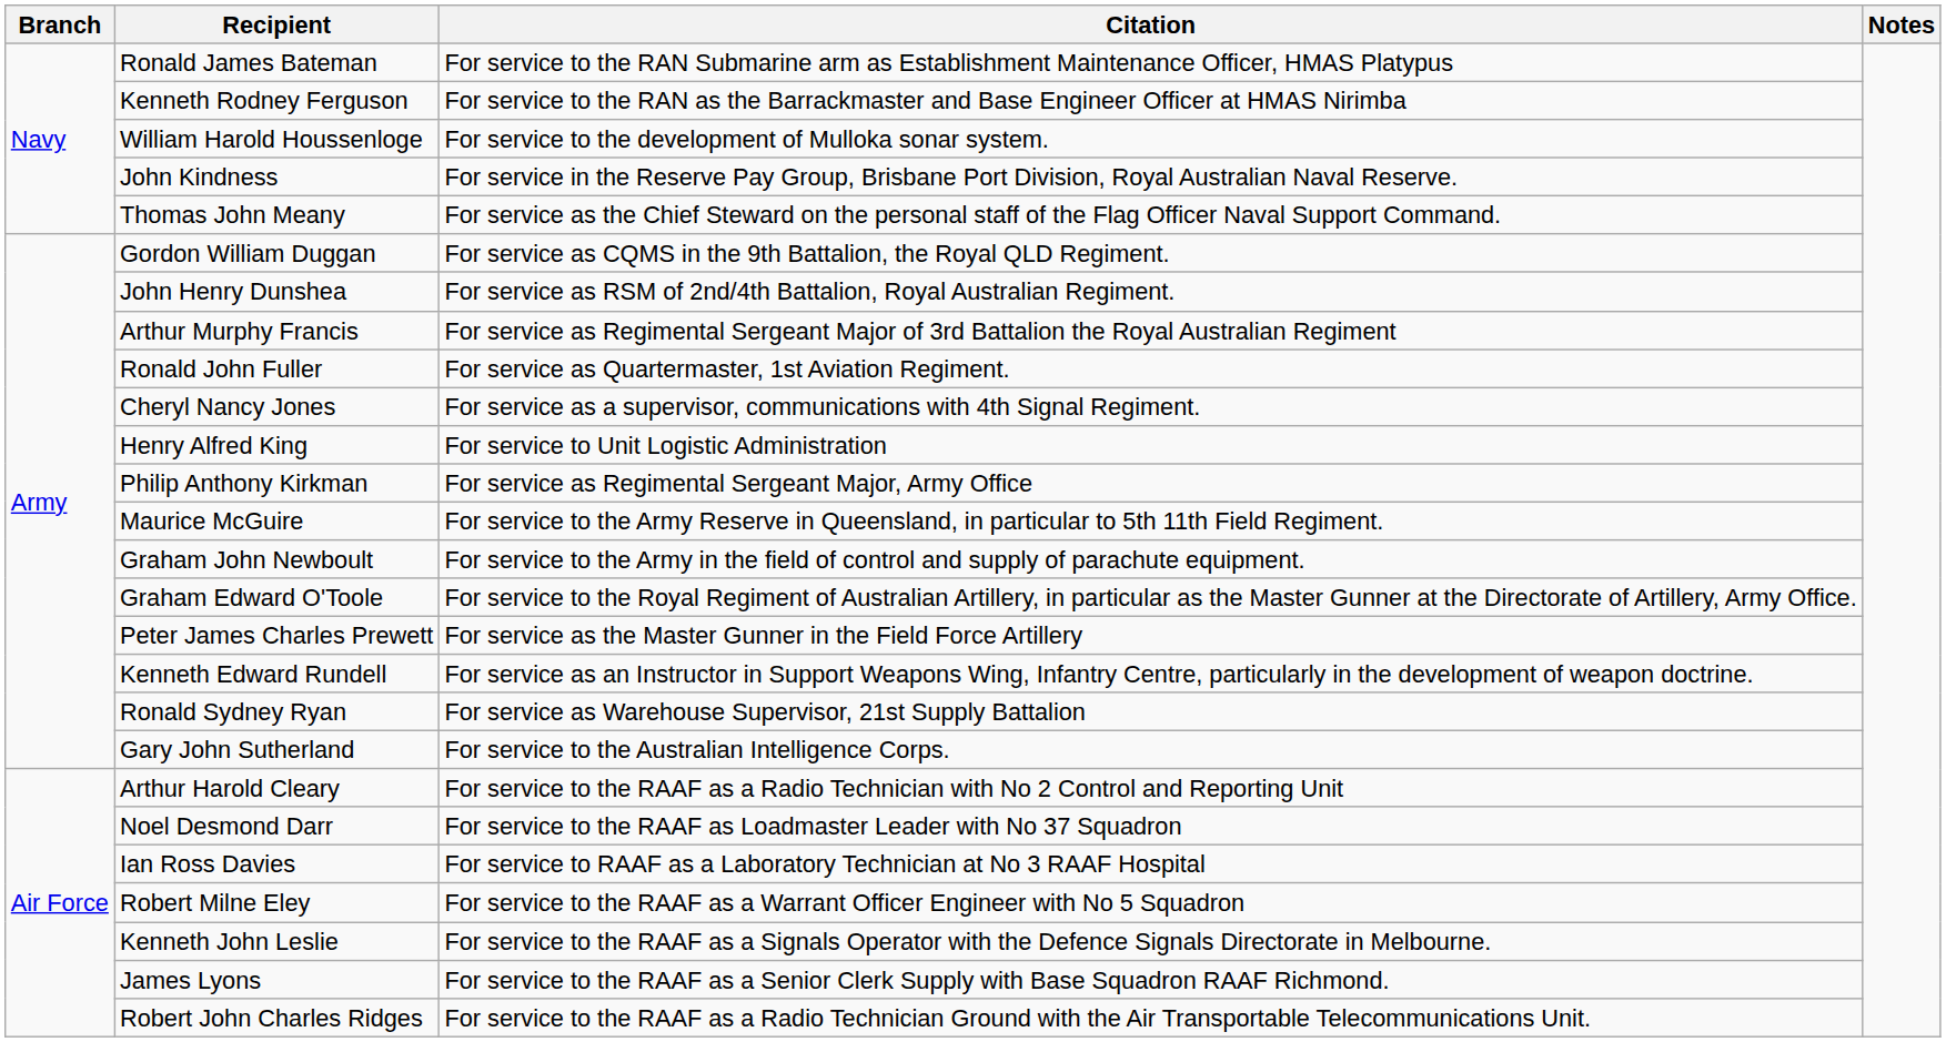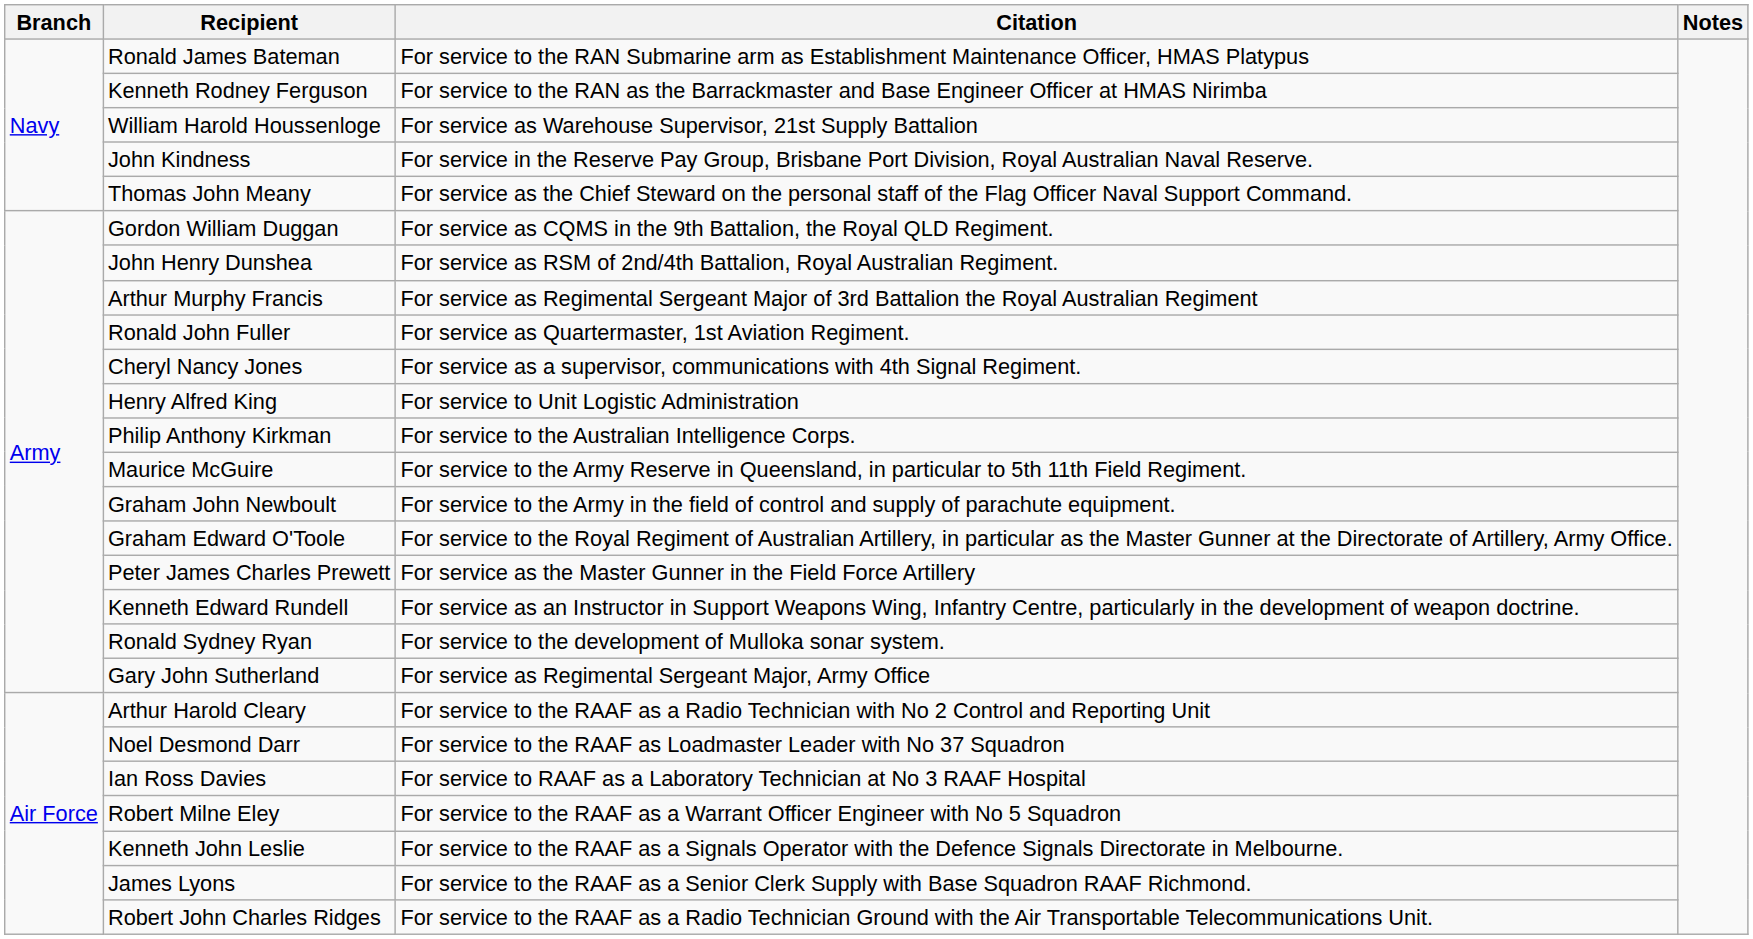William Harold Houssenloge | Citation: For service to the development of Mulloka sonar system. -> For service as Warehouse Supervisor, 21st Supply Battalion
Philip Anthony Kirkman | Citation: For service as Regimental Sergeant Major, Army Office -> For service to the Australian Intelligence Corps.
Ronald Sydney Ryan | Citation: For service as Warehouse Supervisor, 21st Supply Battalion -> For service to the development of Mulloka sonar system.
Gary John Sutherland | Citation: For service to the Australian Intelligence Corps. -> For service as Regimental Sergeant Major, Army Office
